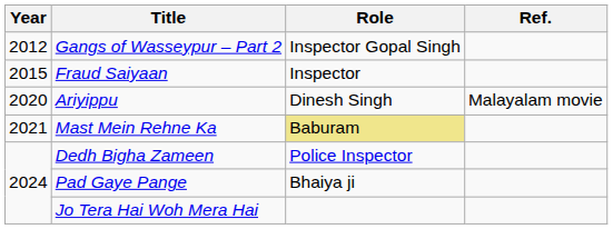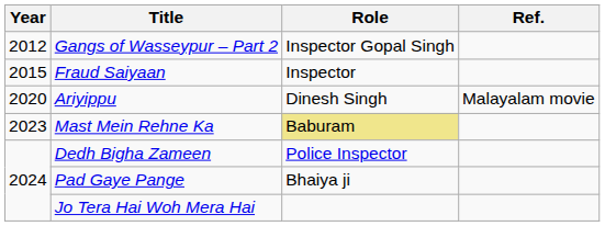Mast Mein Rehne Ka | Year: 2021 -> 2023
